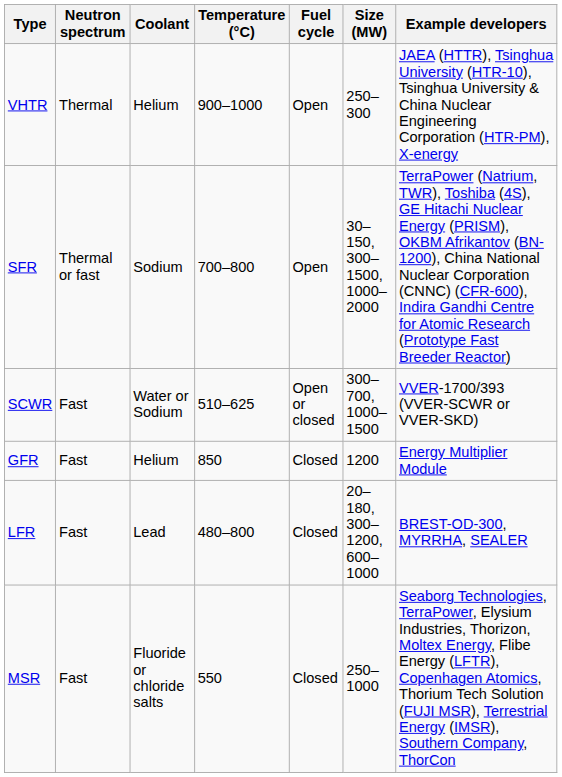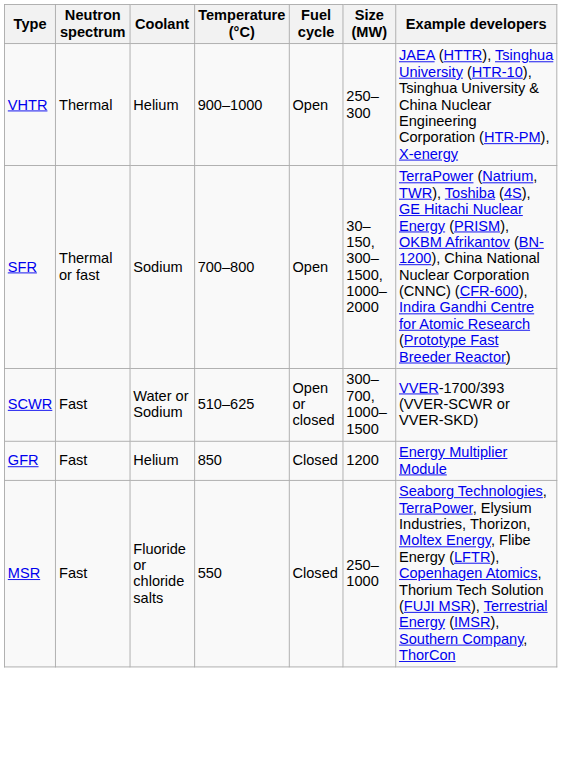- row: LFR | Fast | Lead | 480–800 | Closed | 20–180, 300–1200, 600–1000 | BREST-OD-300, MYRRHA, SEALER
